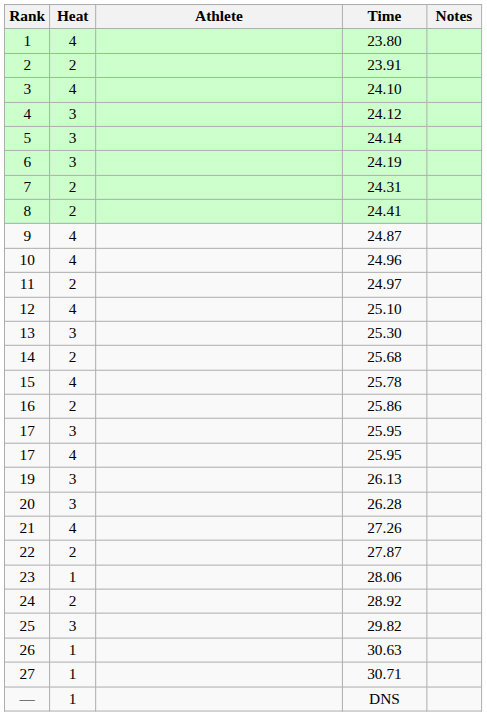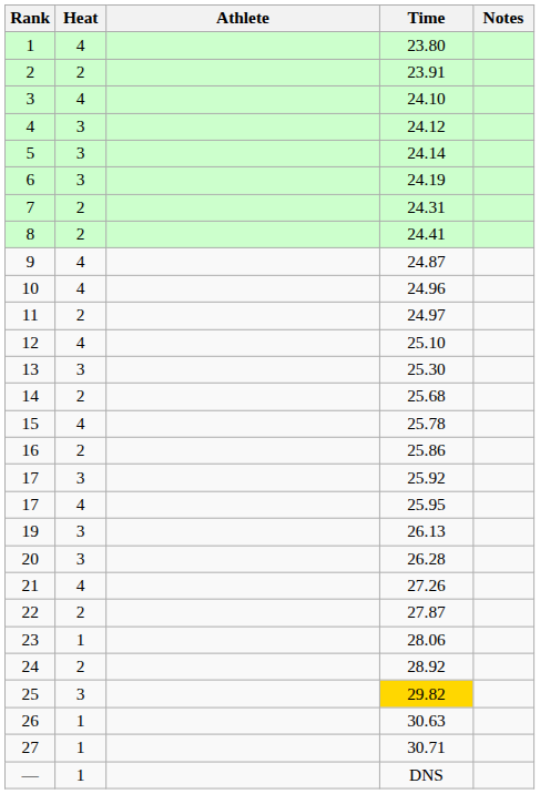17 / 3 | Time: 25.95 -> 25.92
25 | Time: no background -> gold background
